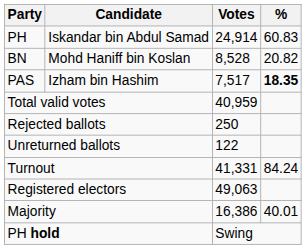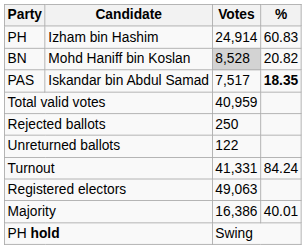PH | Candidate: Iskandar bin Abdul Samad -> Izham bin Hashim
BN | Votes: no background -> lightgrey background
PAS | Candidate: Izham bin Hashim -> Iskandar bin Abdul Samad
